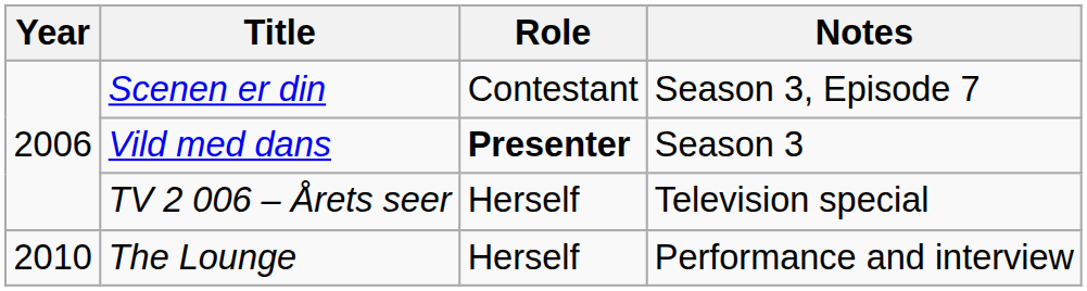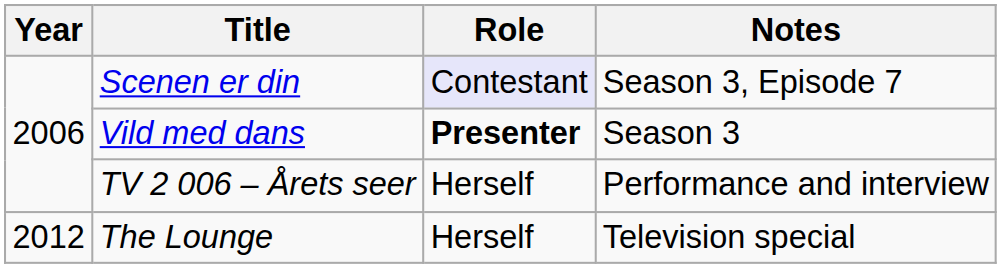Scenen er din | Role: no background -> lavender background
TV 2 006 – Årets seer | Notes: Television special -> Performance and interview
The Lounge | Year: 2010 -> 2012
The Lounge | Notes: Performance and interview -> Television special
